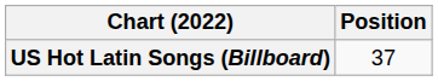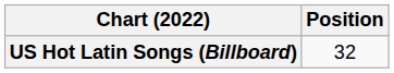US Hot Latin Songs (Billboard) | Position: 37 -> 32
